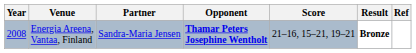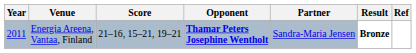columns swapped: Partner <-> Score
Energia Areena, Vantaa, Finland | Year: 2008 -> 2011
